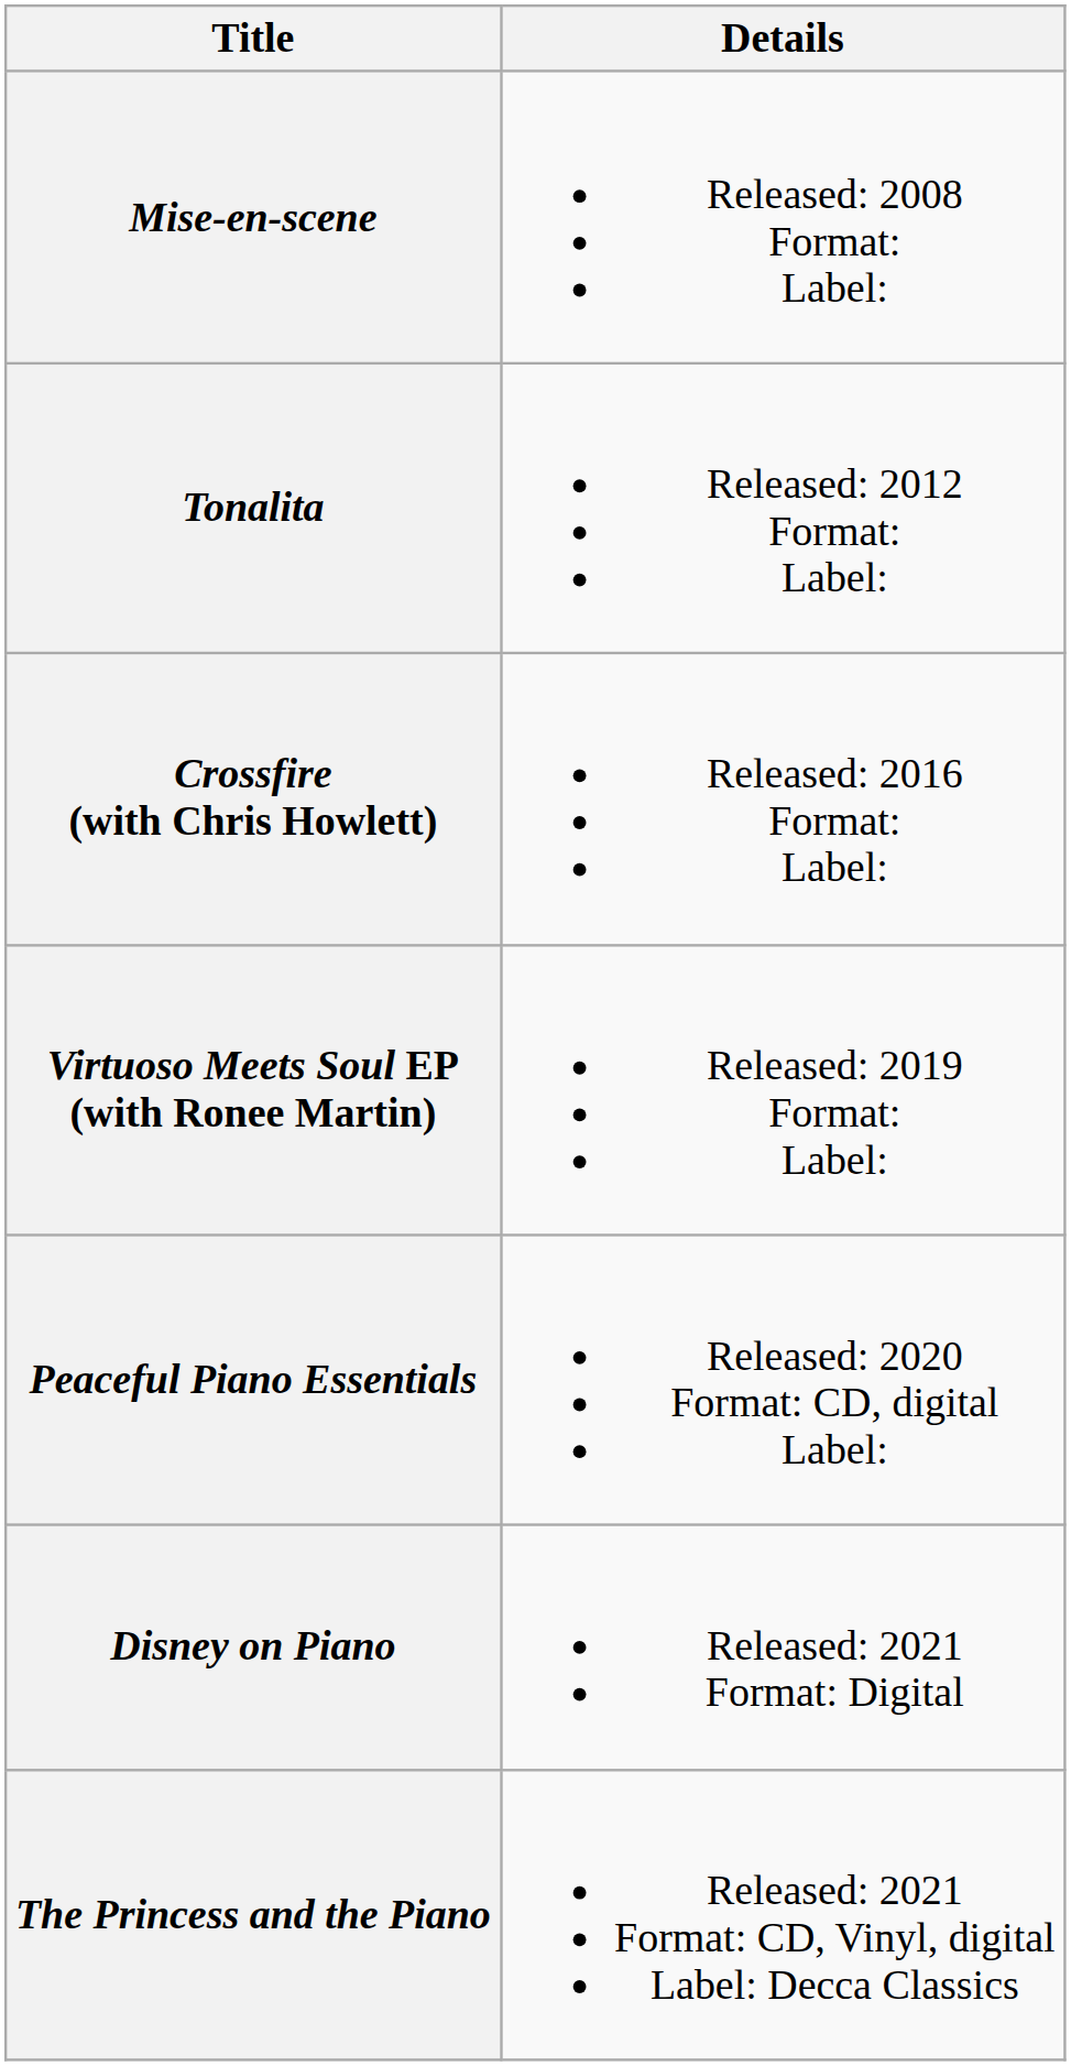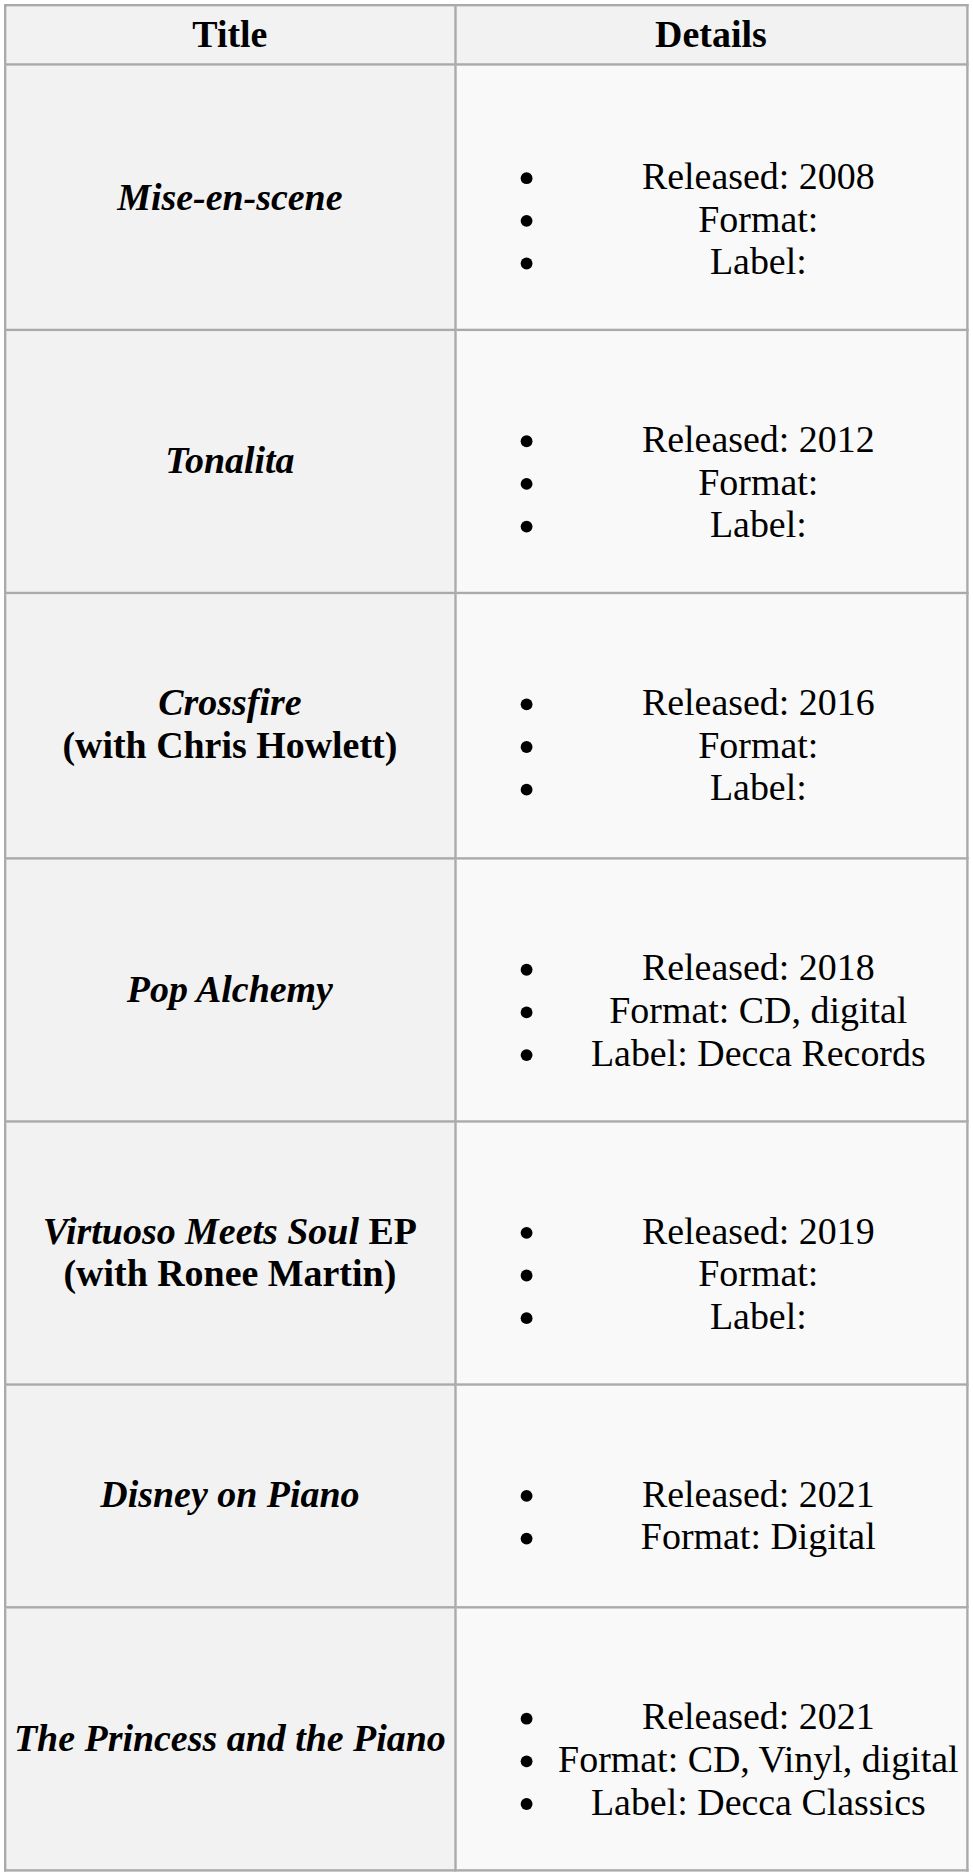+ row: Pop Alchemy | Released: 2018 Format: CD, digital Label: Decca Records
- row: Peaceful Piano Essentials | Released: 2020 Format: CD, digital Label:
